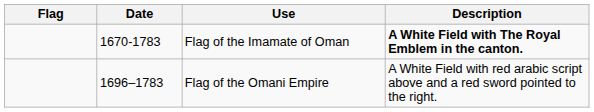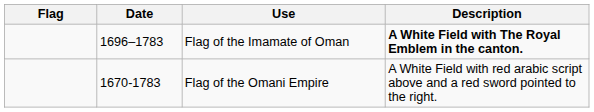Flag of the Imamate of Oman | Date: 1670-1783 -> 1696–1783
Flag of the Omani Empire | Date: 1696–1783 -> 1670-1783
